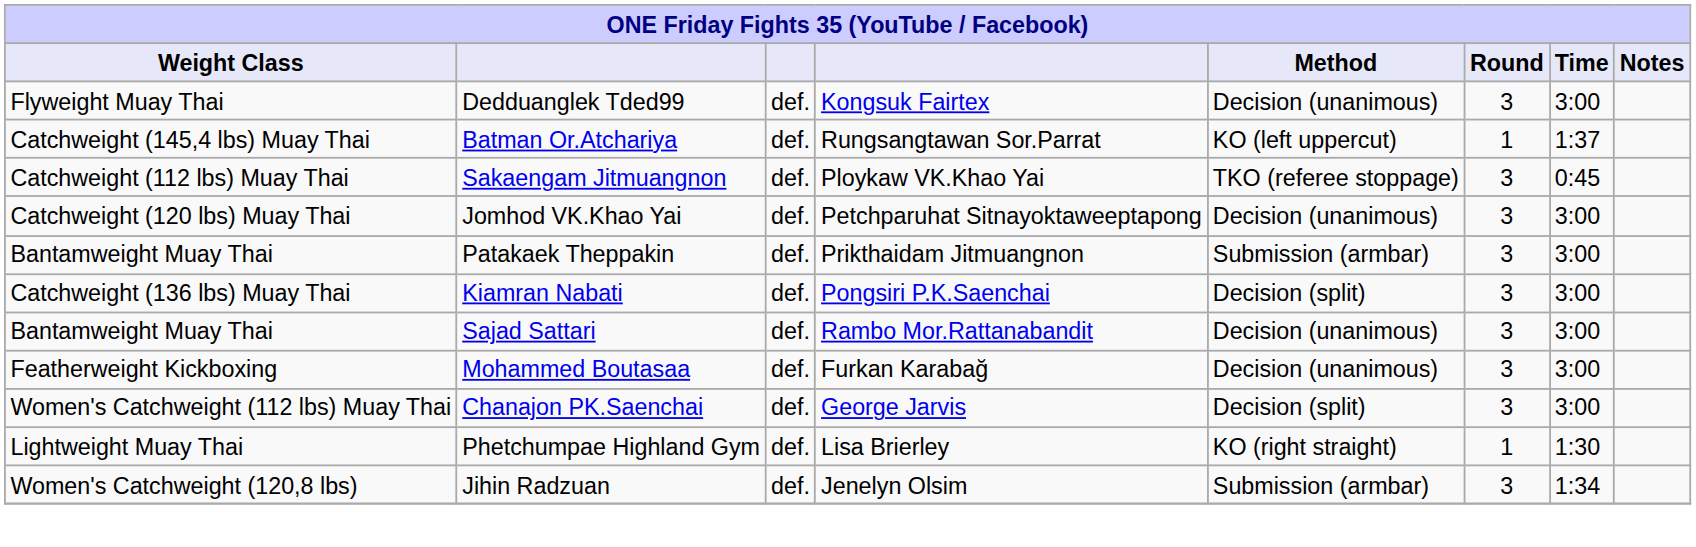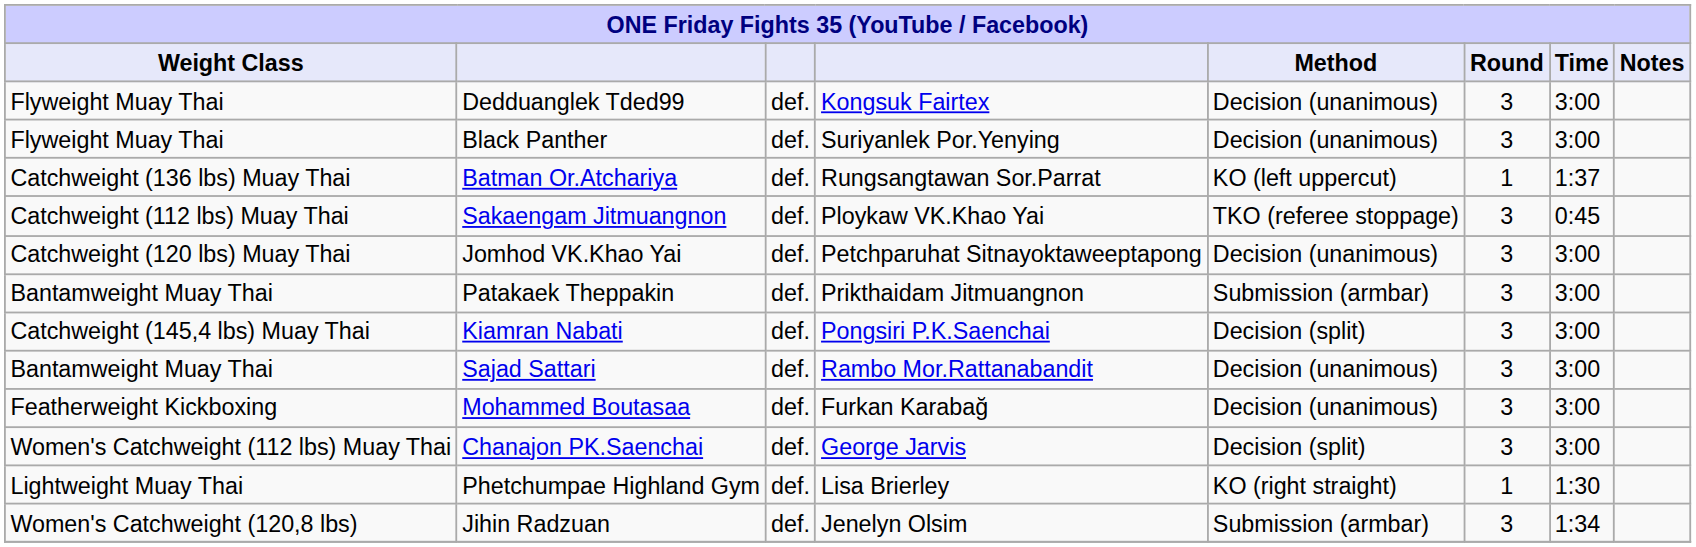+ row: Flyweight Muay Thai | Black Panther | def. | Suriyanlek Por.Yenying | Decision (unanimous) | 3 | 3:00
Batman Or.Atchariya | Weight Class: Catchweight (145,4 lbs) Muay Thai -> Catchweight (136 lbs) Muay Thai
Kiamran Nabati | Weight Class: Catchweight (136 lbs) Muay Thai -> Catchweight (145,4 lbs) Muay Thai
